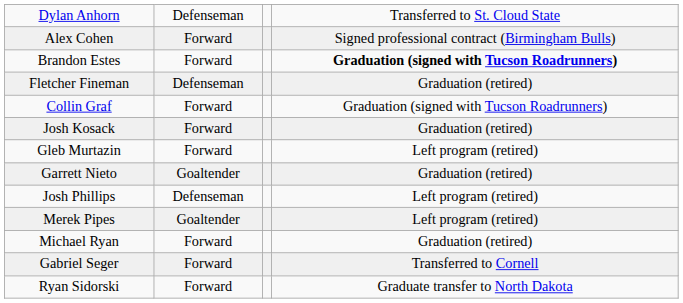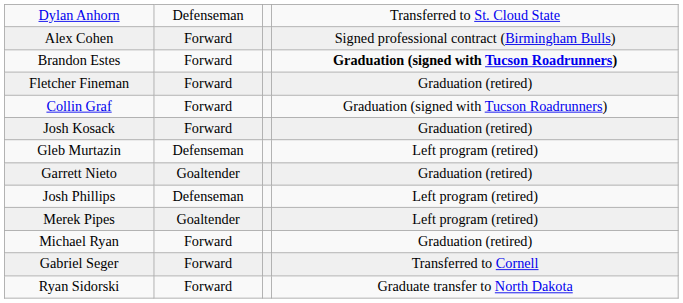Fletcher Fineman | column 2: Defenseman -> Forward
Gleb Murtazin | column 2: Forward -> Defenseman
